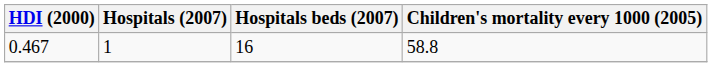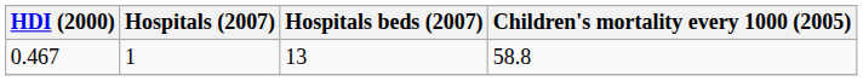0.467 | Hospitals beds (2007): 16 -> 13
